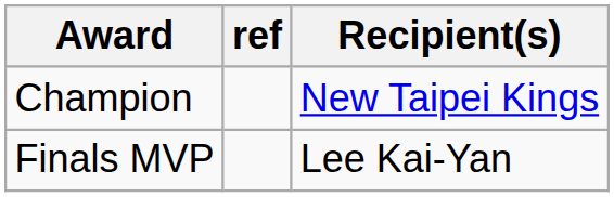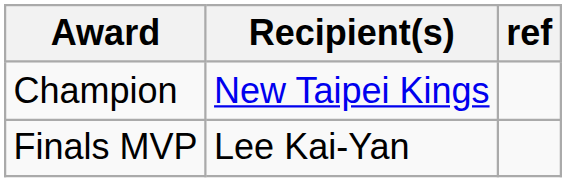columns swapped: Recipient(s) <-> ref
